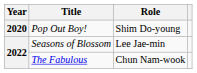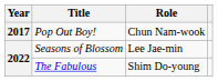Pop Out Boy! | Year: 2020 -> 2017
Pop Out Boy! | Role: Shim Do-young -> Chun Nam-wook
The Fabulous | Role: Chun Nam-wook -> Shim Do-young
